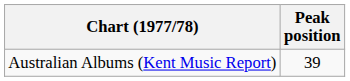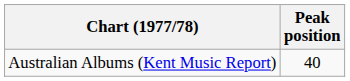Australian Albums (Kent Music Report) | Peak position: 39 -> 40
